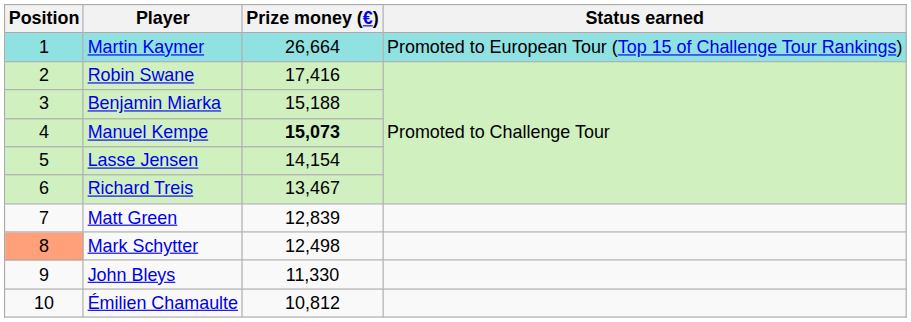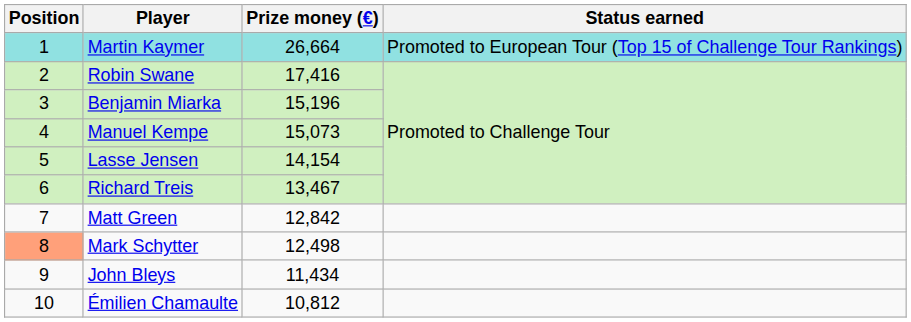Benjamin Miarka | Prize money (€): 15,188 -> 15,196
Manuel Kempe | Prize money (€): bold -> normal
Matt Green | Prize money (€): 12,839 -> 12,842
John Bleys | Prize money (€): 11,330 -> 11,434
